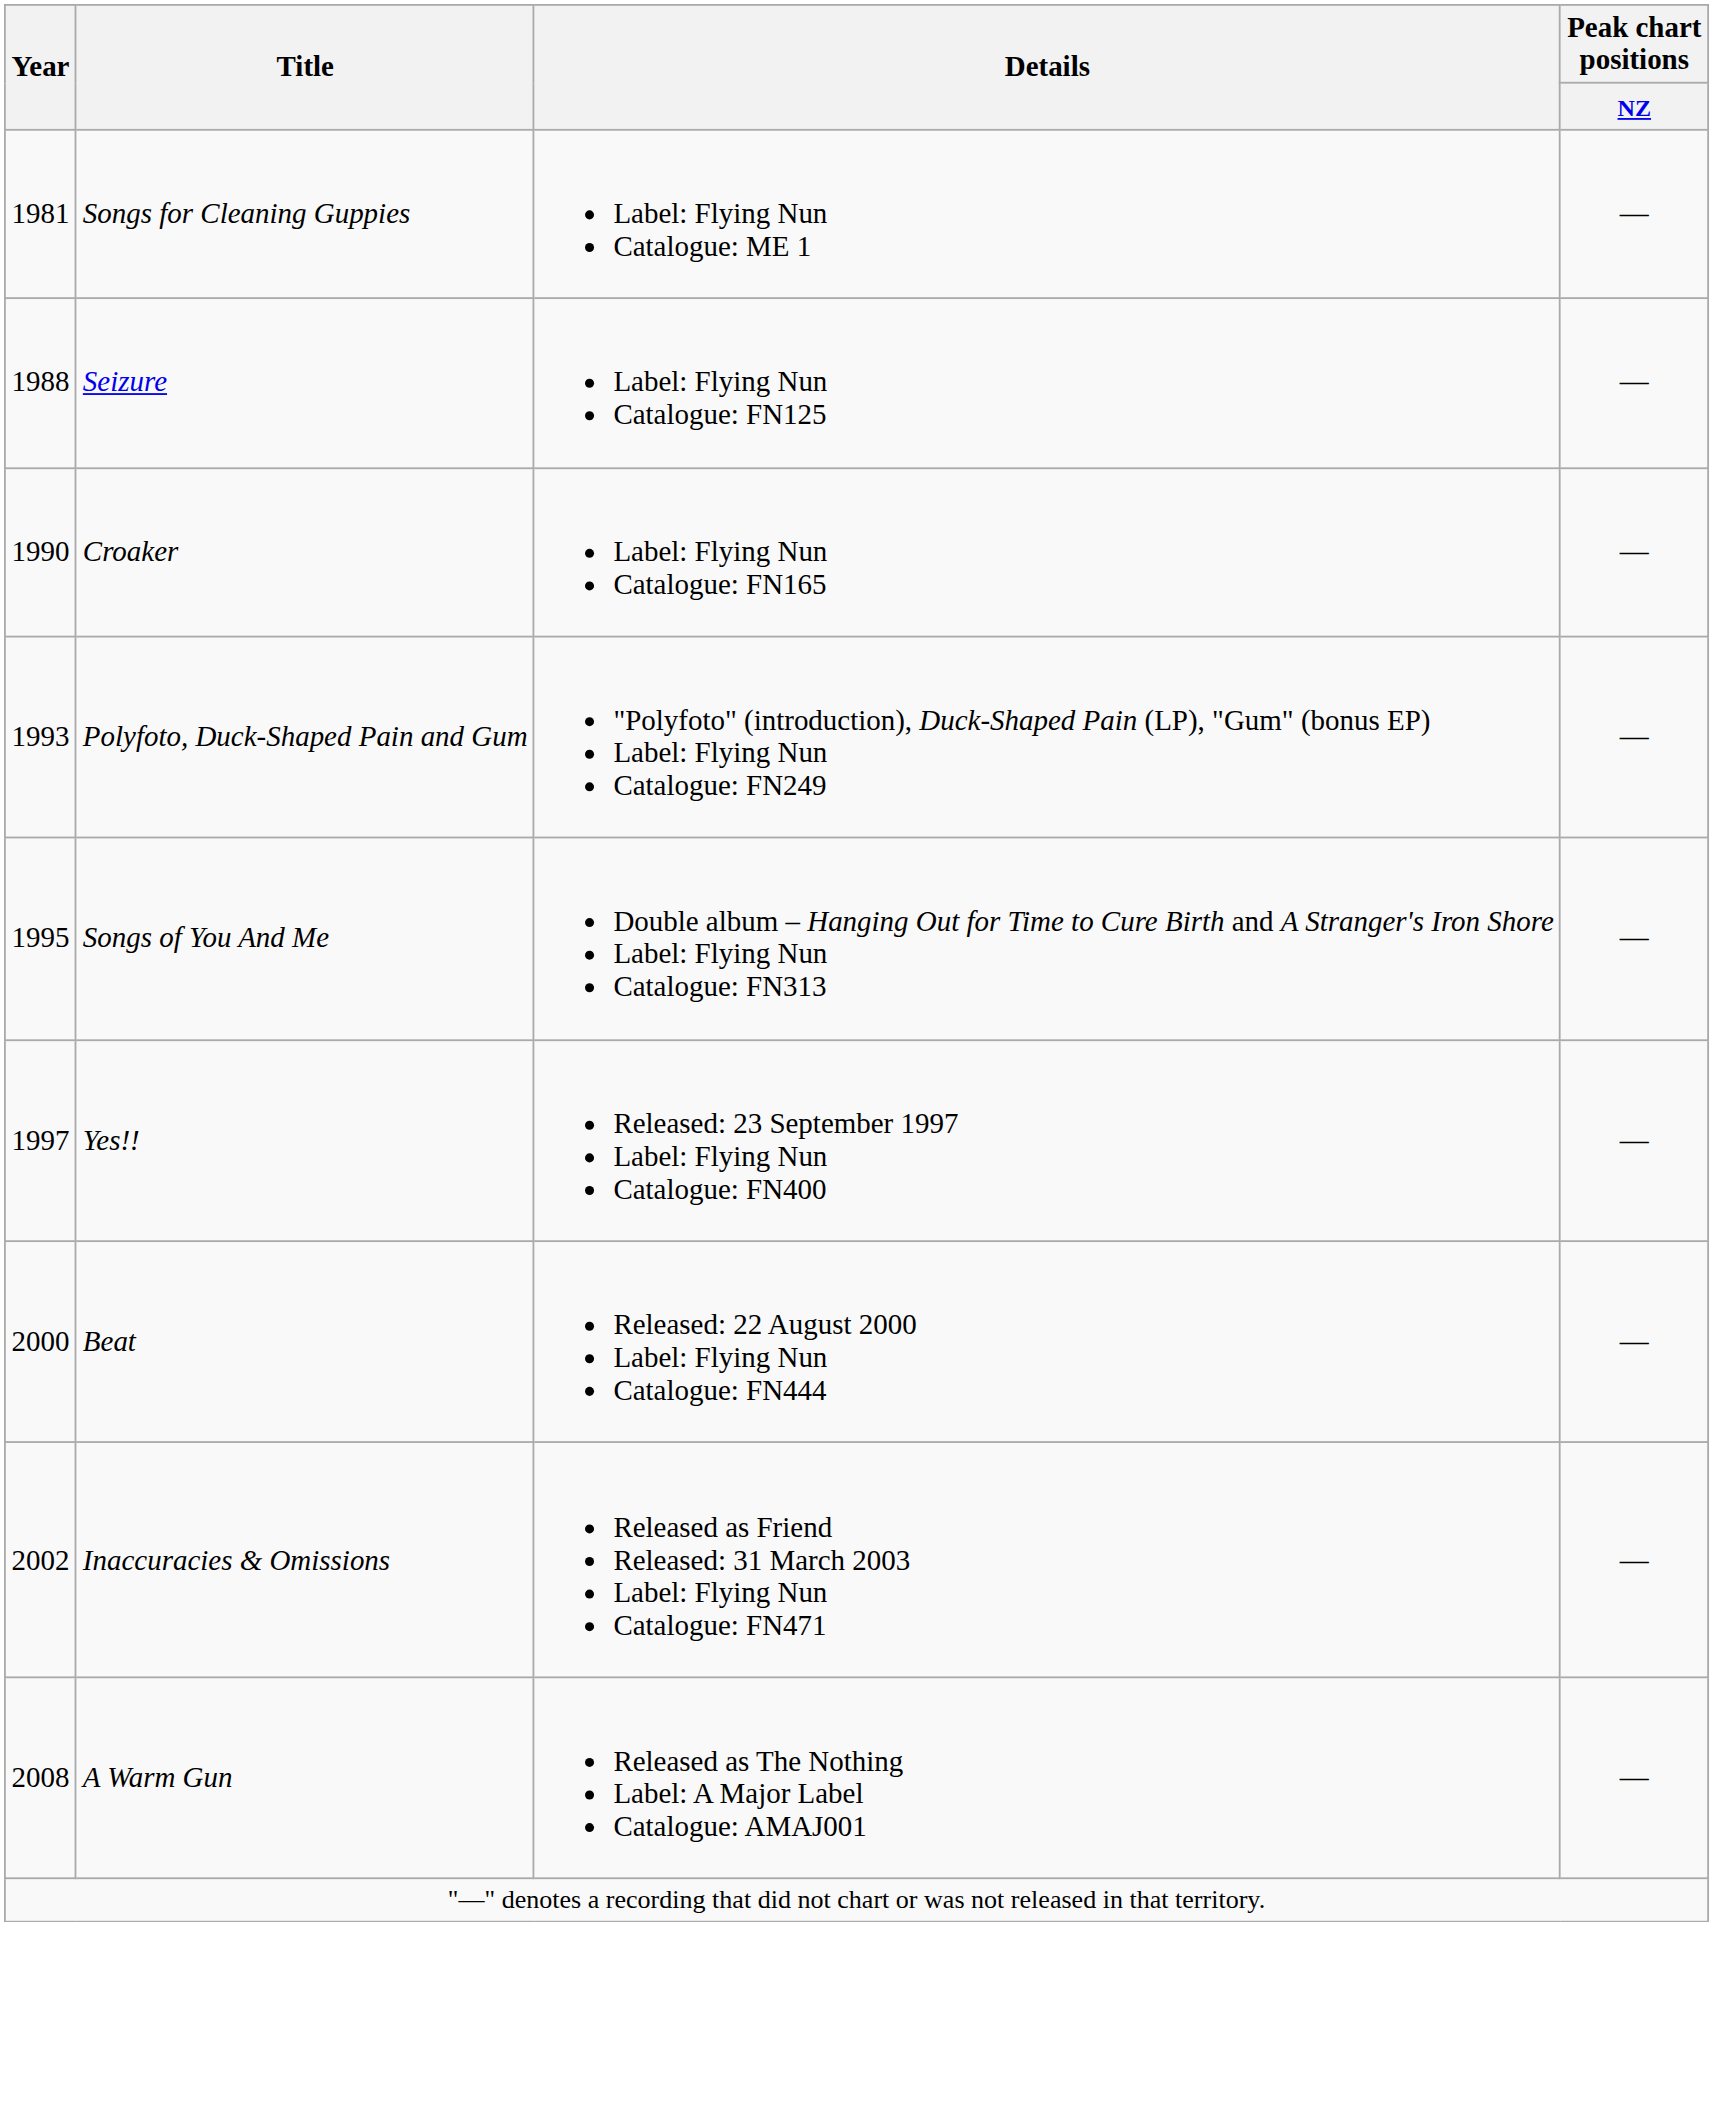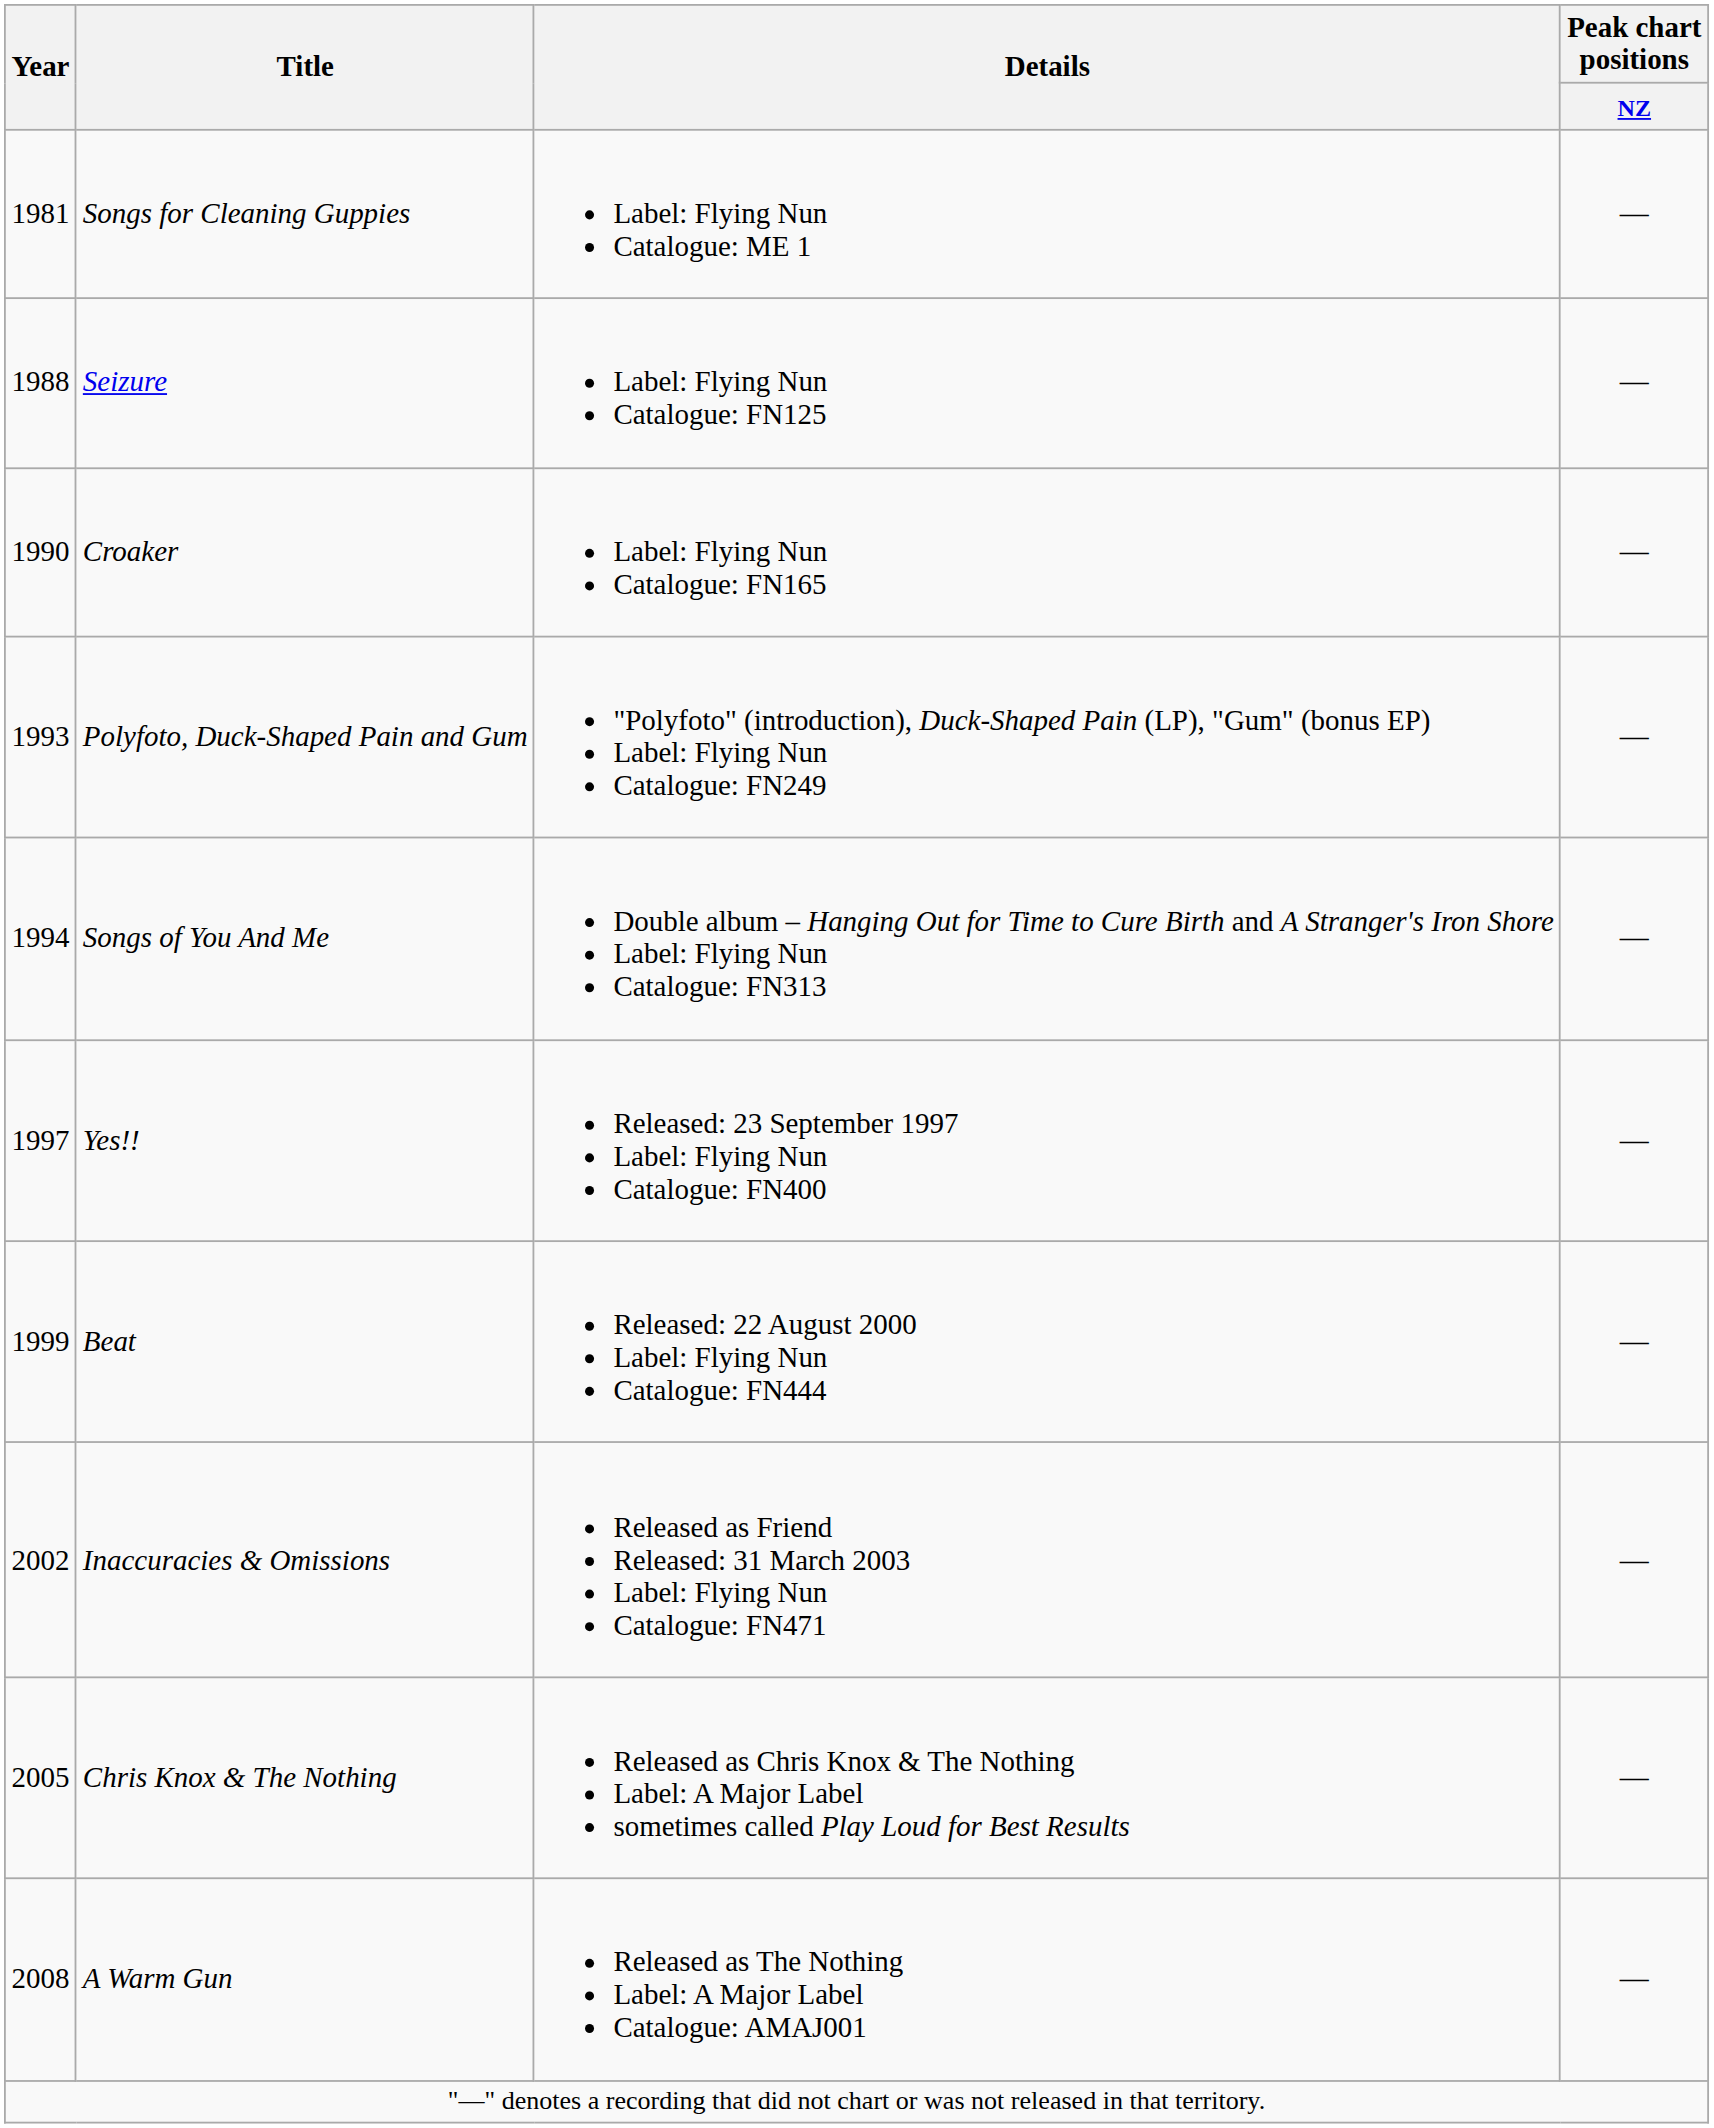Songs of You And Me | Year: 1995 -> 1994
Beat | Year: 2000 -> 1999
+ row: 2005 | Chris Knox & The Nothing | Released as Chris Knox & The Nothing Label: A Major Label sometimes called Play Loud for Best Results | —
